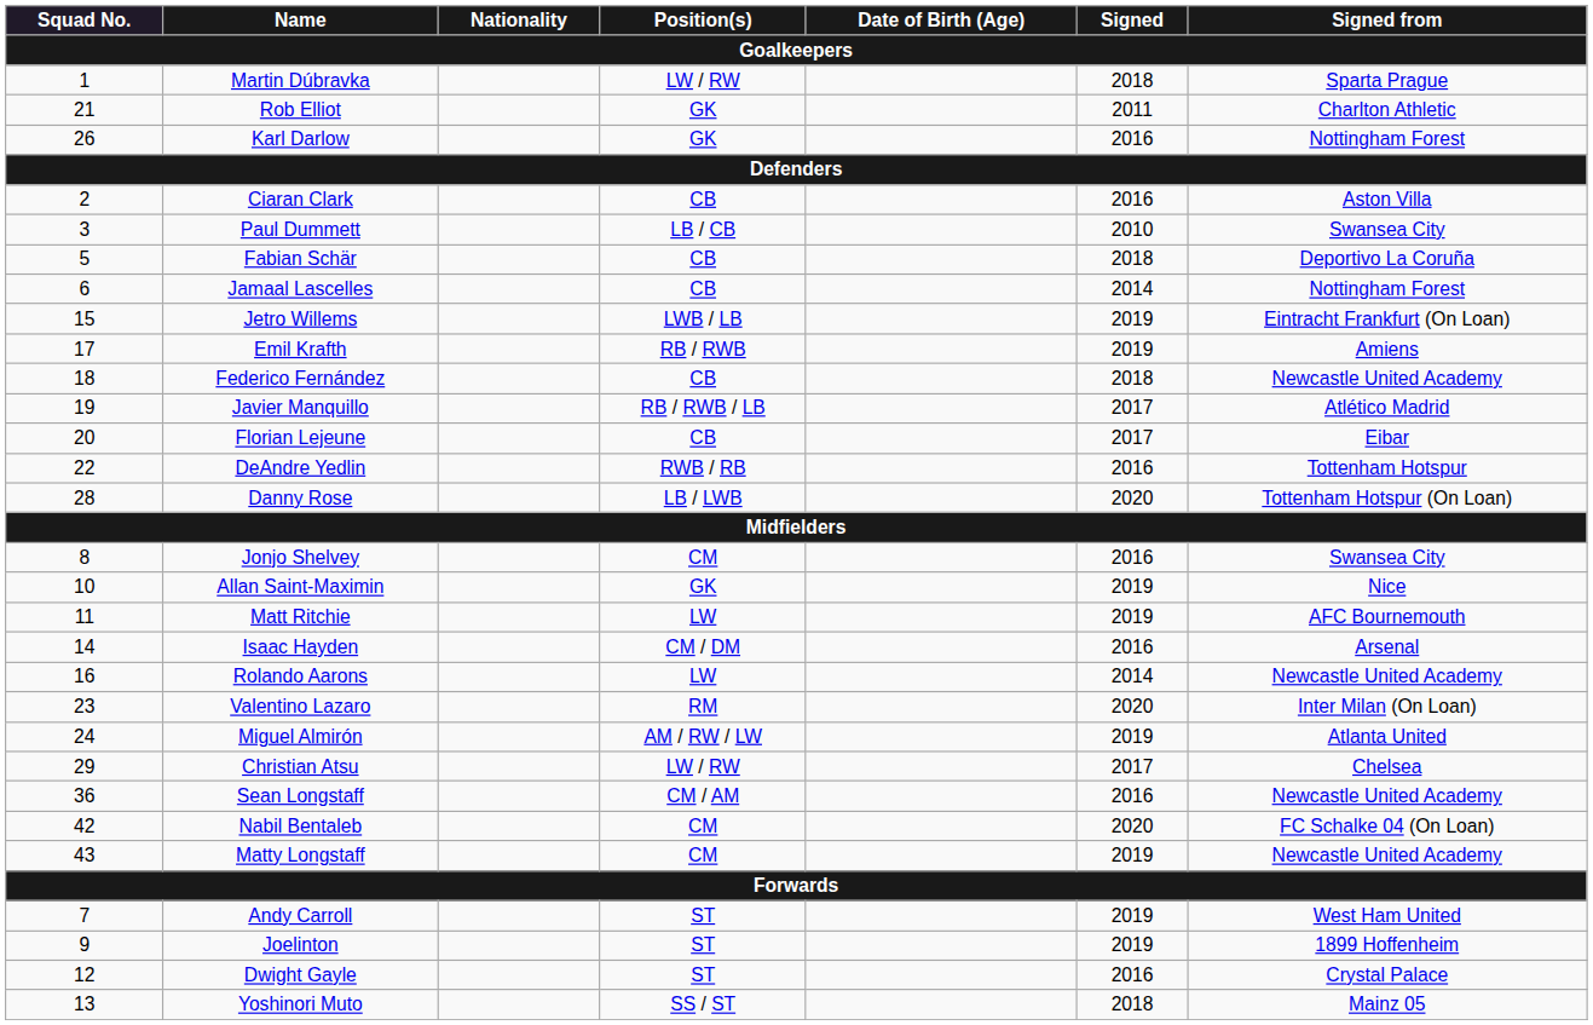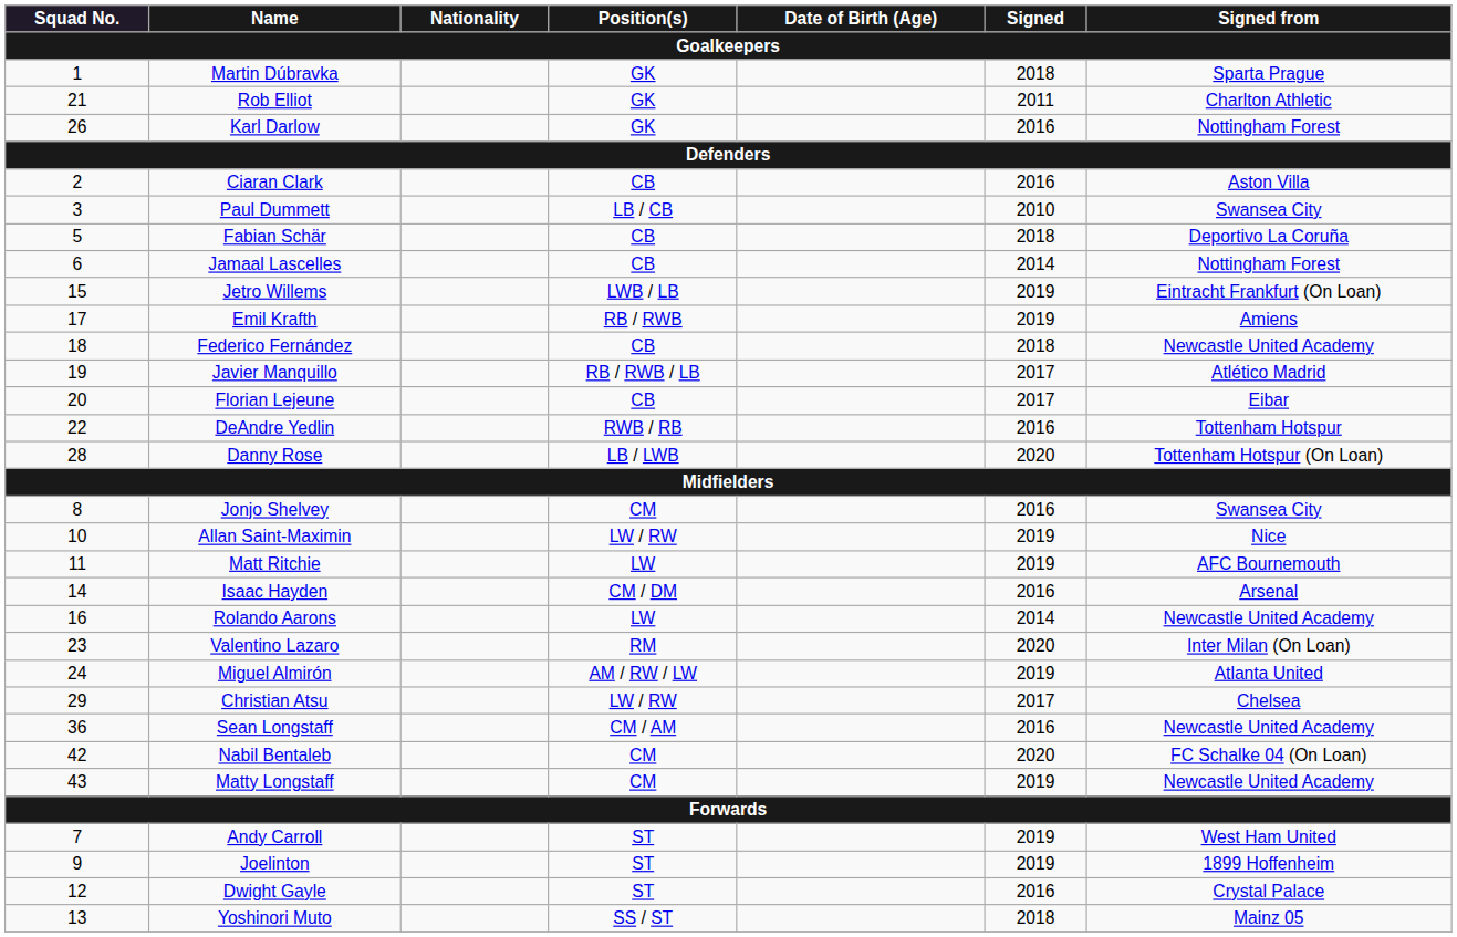Martin Dúbravka | Position(s): LW / RW -> GK
Allan Saint-Maximin | Position(s): GK -> LW / RW
